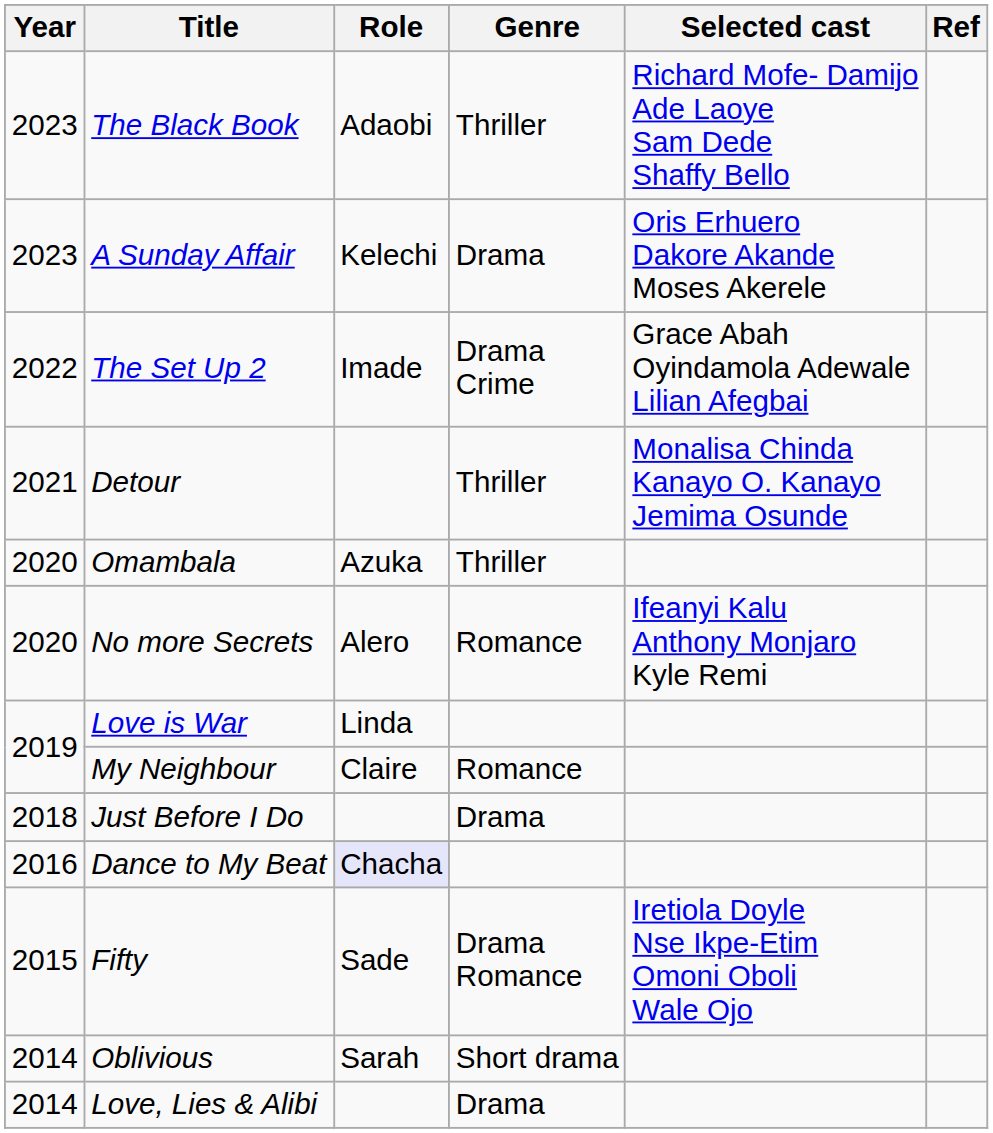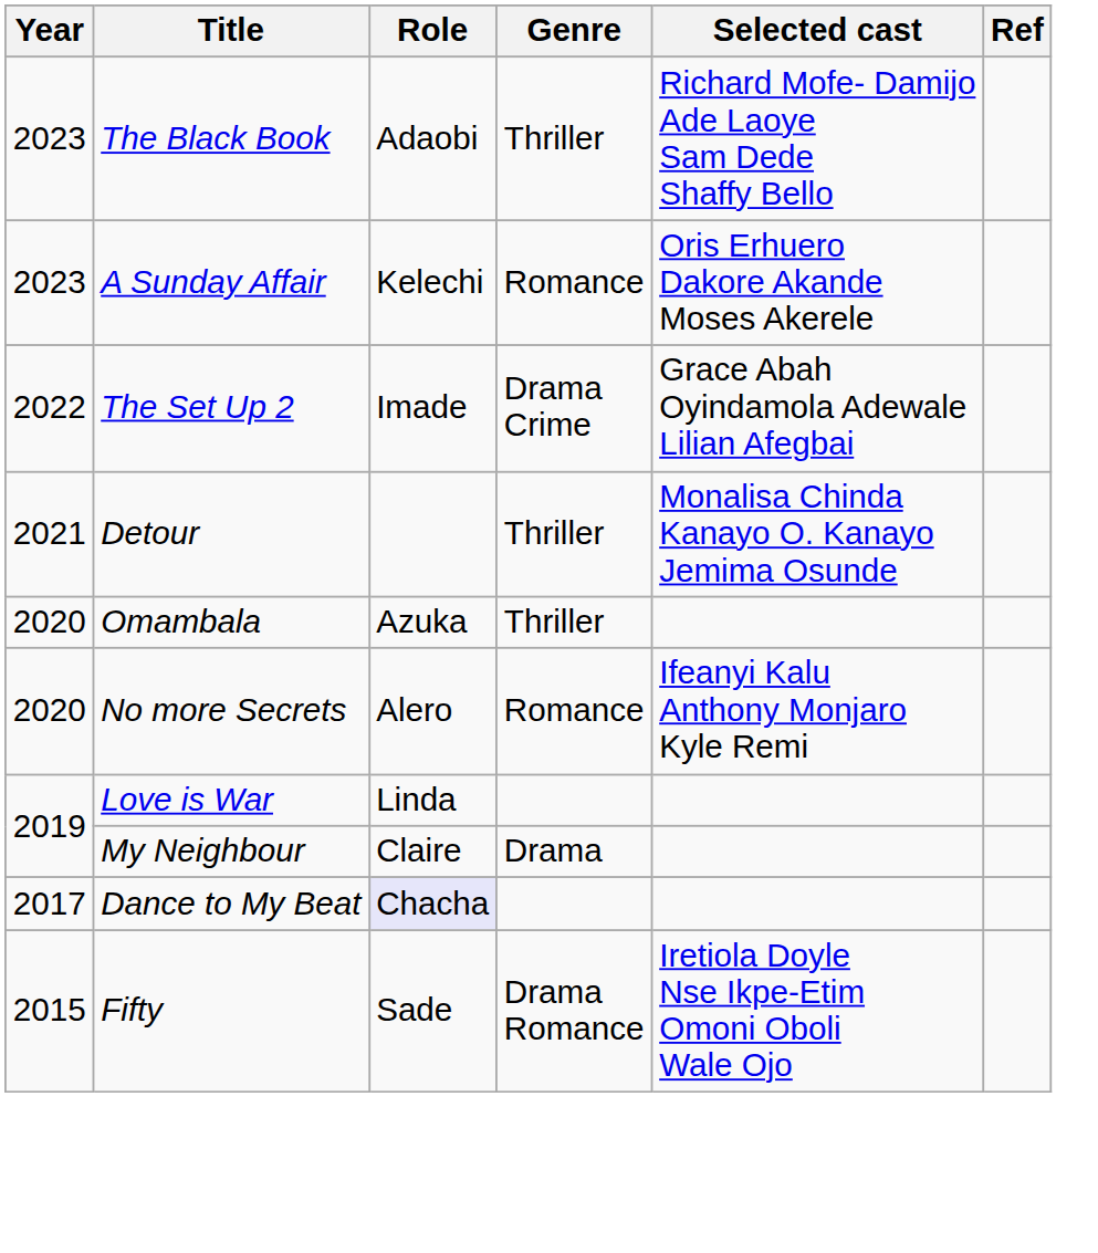A Sunday Affair | Genre: Drama -> Romance
My Neighbour | Genre: Romance -> Drama
- row: 2018 | Just Before I Do | Drama
Dance to My Beat | Year: 2016 -> 2017
- row: 2014 | Oblivious | Sarah | Short drama
- row: 2014 | Love, Lies & Alibi | Drama
